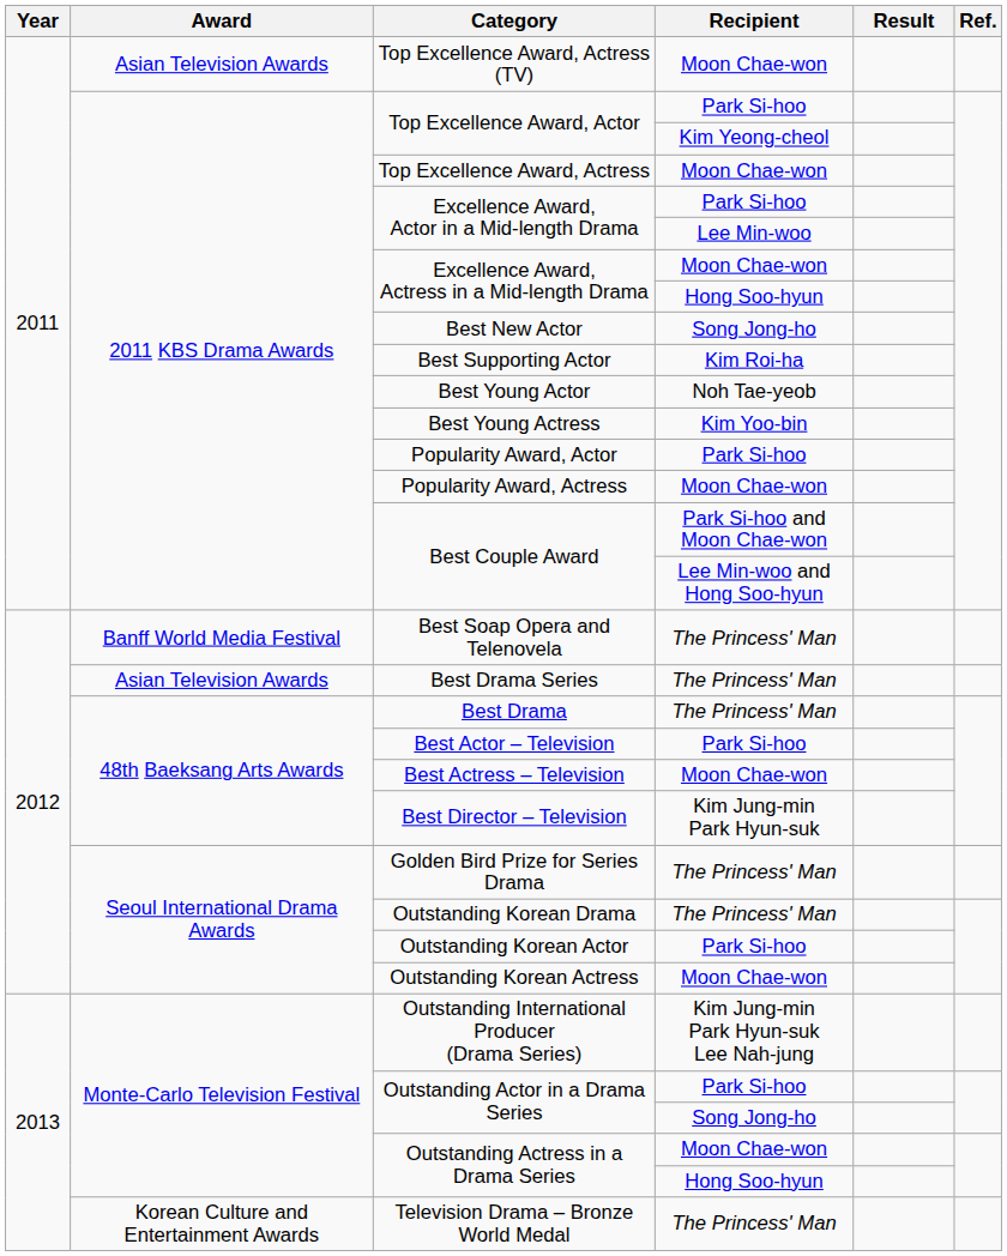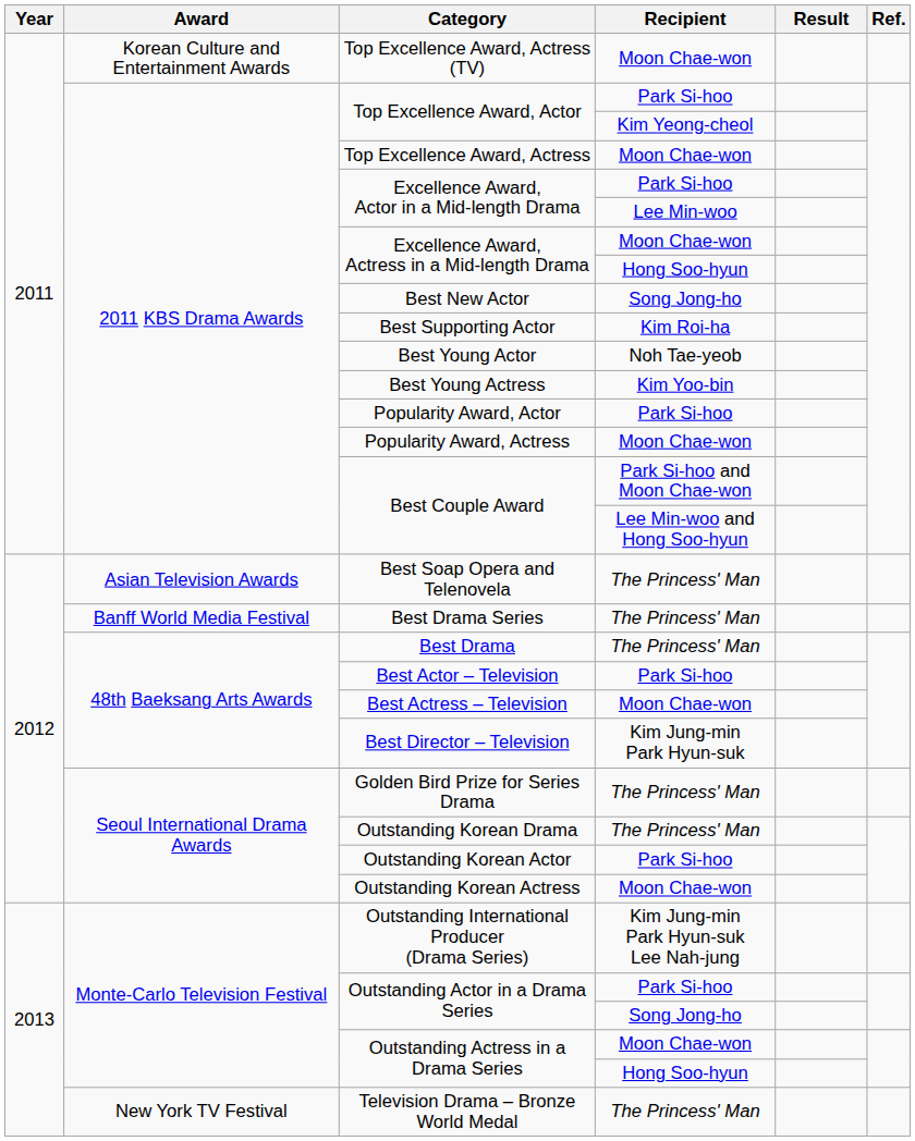Top Excellence Award, Actress (TV) | Award: Asian Television Awards -> Korean Culture and Entertainment Awards
Best Soap Opera and Telenovela | Award: Banff World Media Festival -> Asian Television Awards
Best Drama Series | Award: Asian Television Awards -> Banff World Media Festival
Television Drama – Bronze World Medal | Award: Korean Culture and Entertainment Awards -> New York TV Festival
